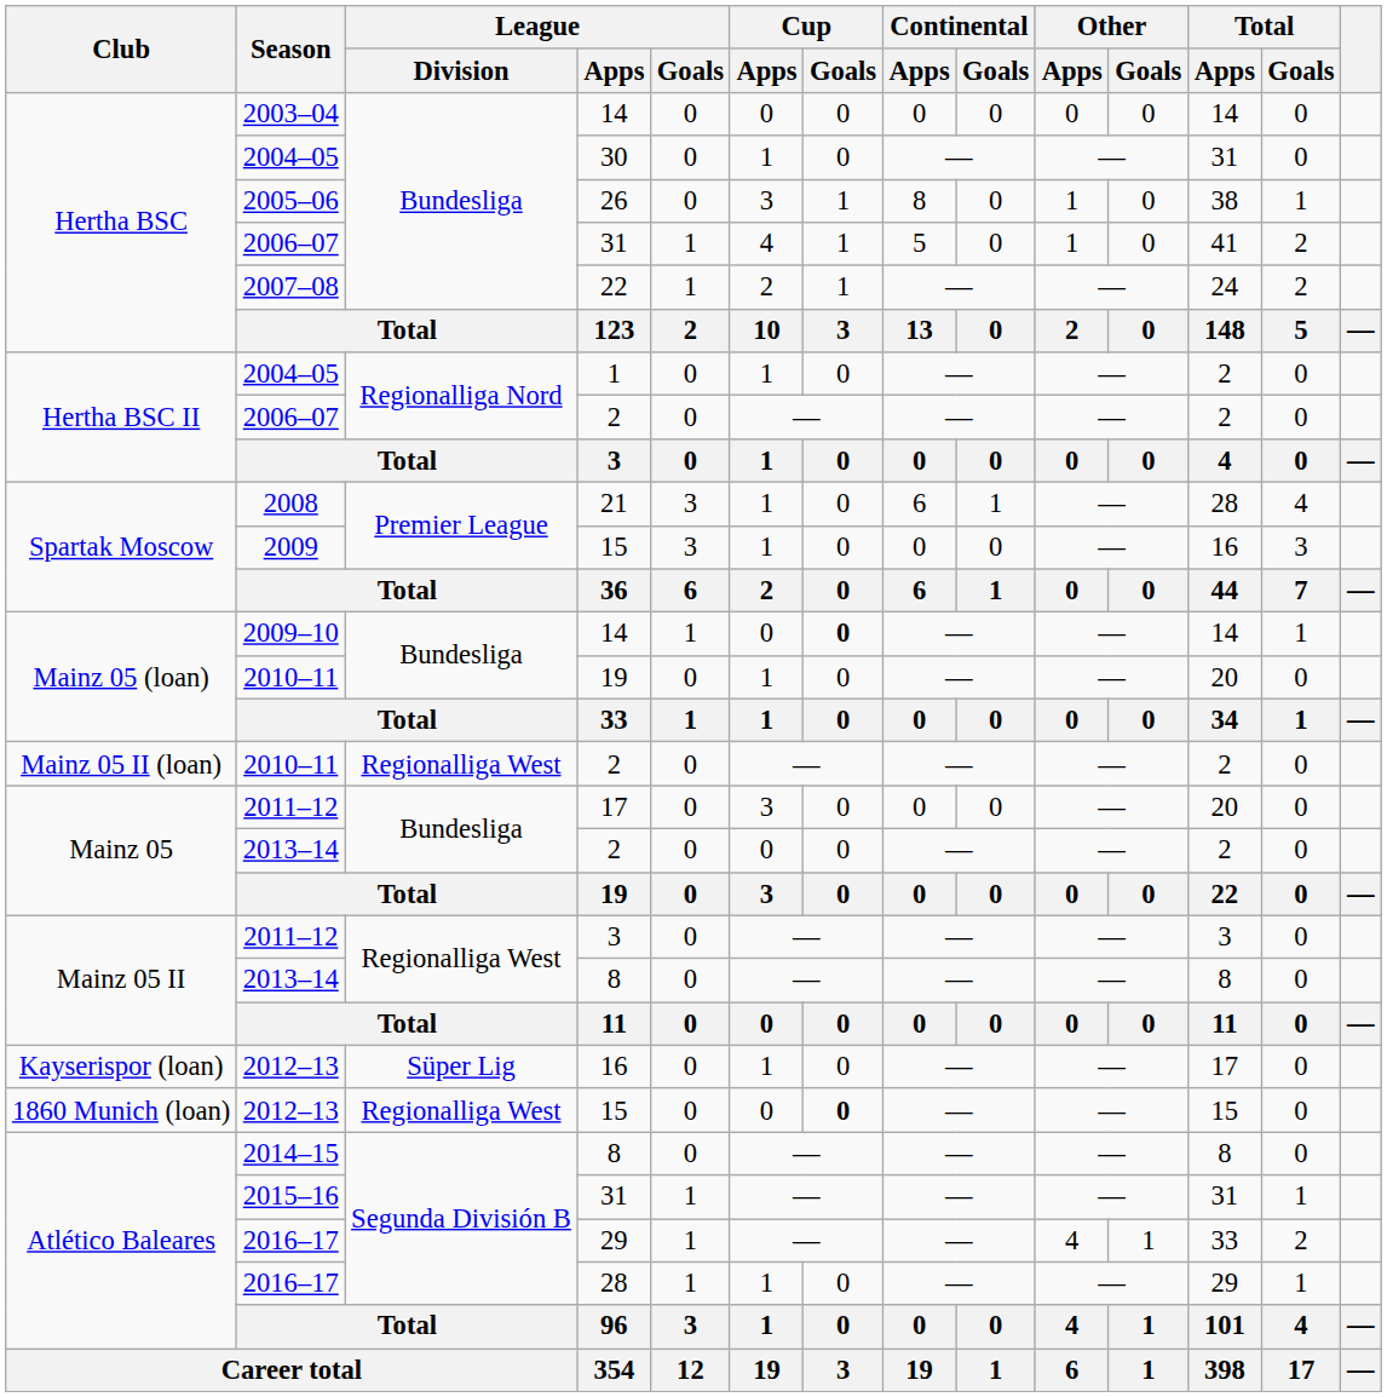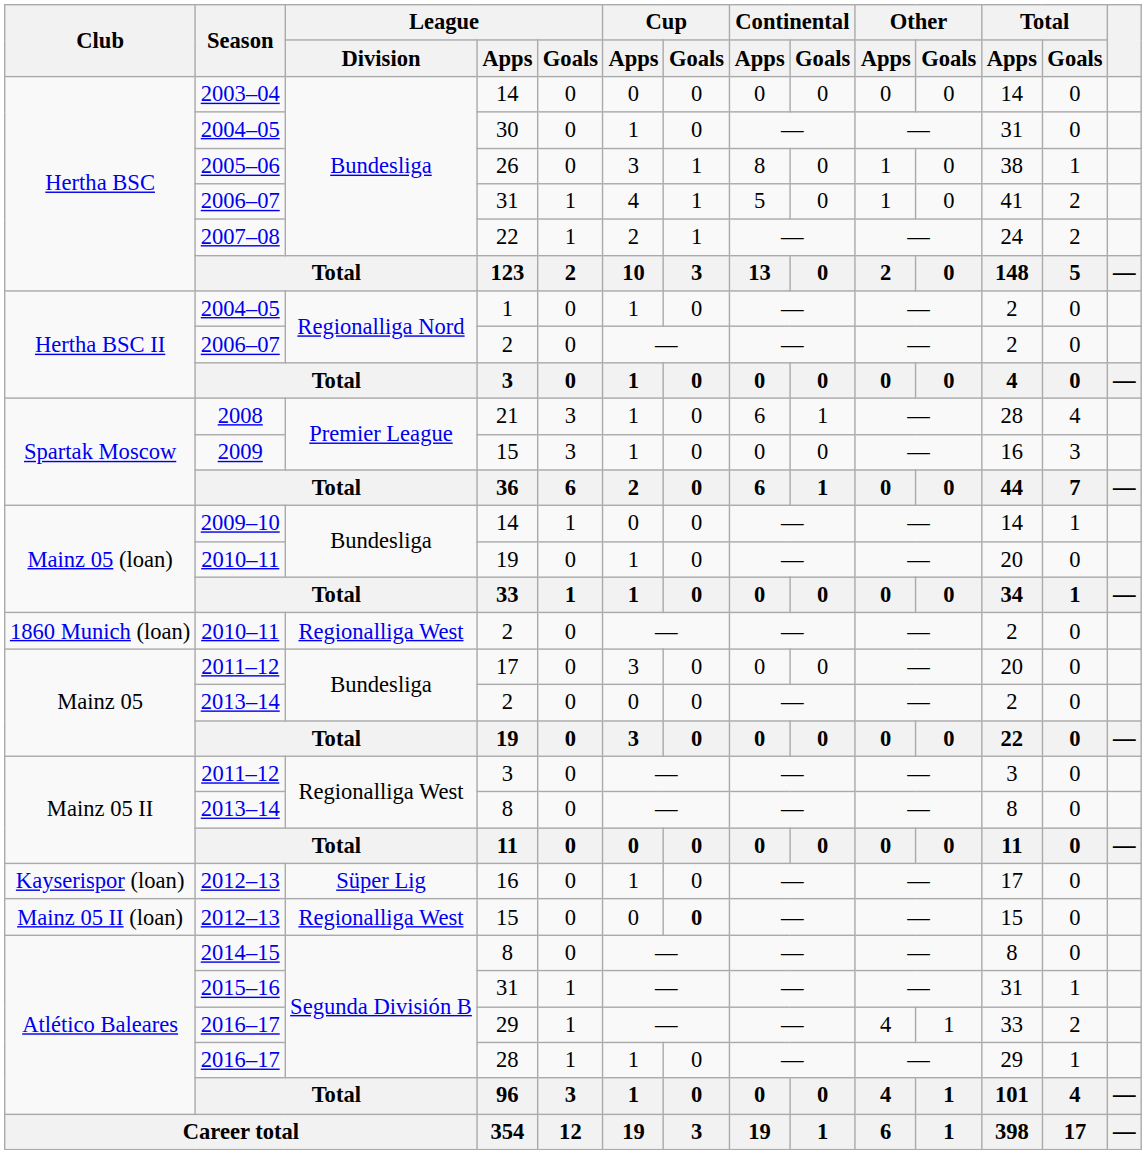2009–10 / 14 | Cup / Goals: bold -> normal
2010–11 / 2 | Club: Mainz 05 II (loan) -> 1860 Munich (loan)
2012–13 / 15 | Club: 1860 Munich (loan) -> Mainz 05 II (loan)
